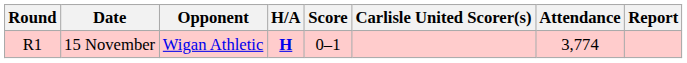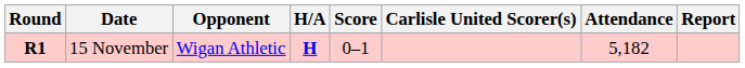15 November | Round: normal -> bold
15 November | Attendance: 3,774 -> 5,182
